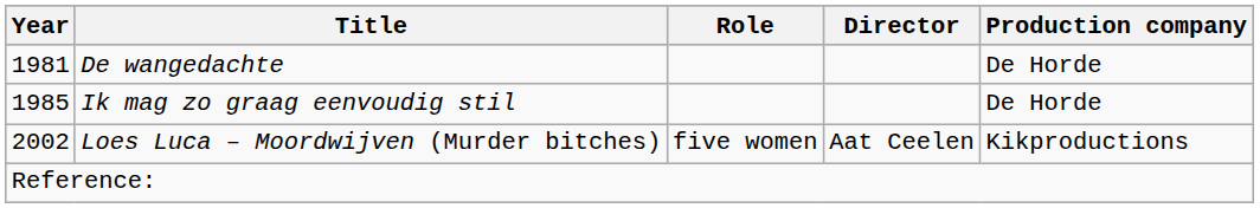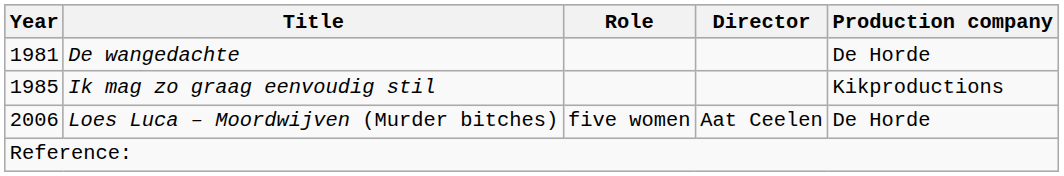Ik mag zo graag eenvoudig stil | Production company: De Horde -> Kikproductions
Loes Luca – Moordwijven (Murder bitches) | Year: 2002 -> 2006
Loes Luca – Moordwijven (Murder bitches) | Production company: Kikproductions -> De Horde
